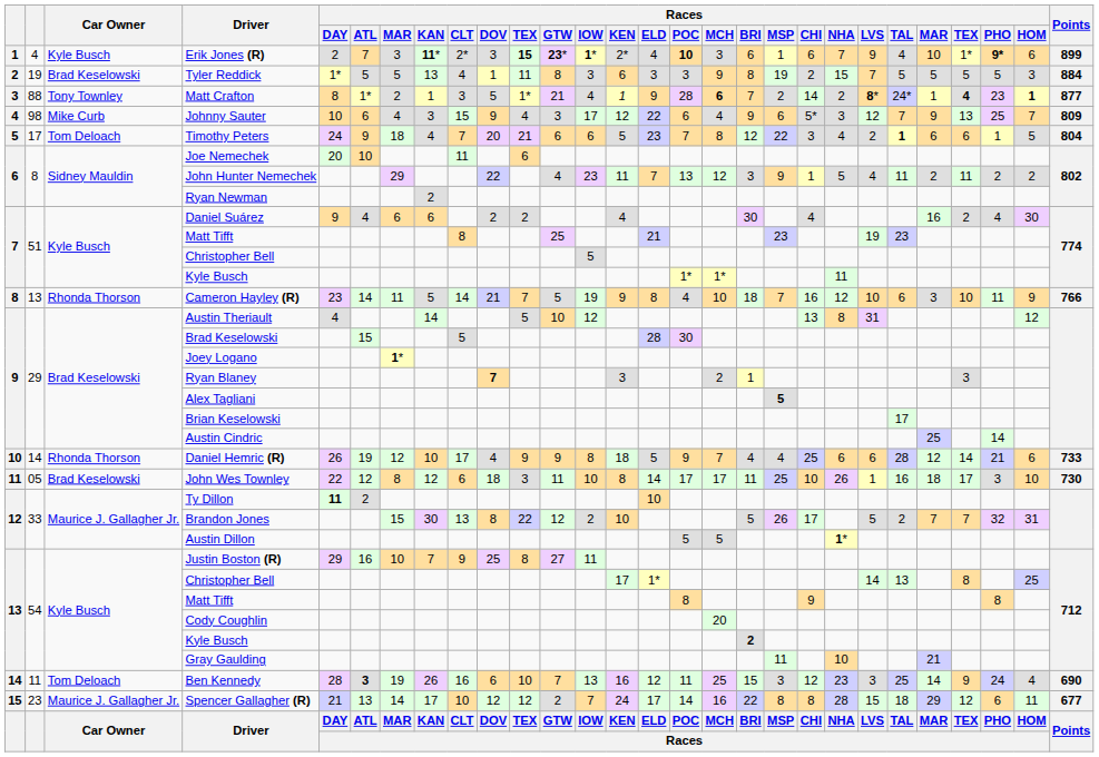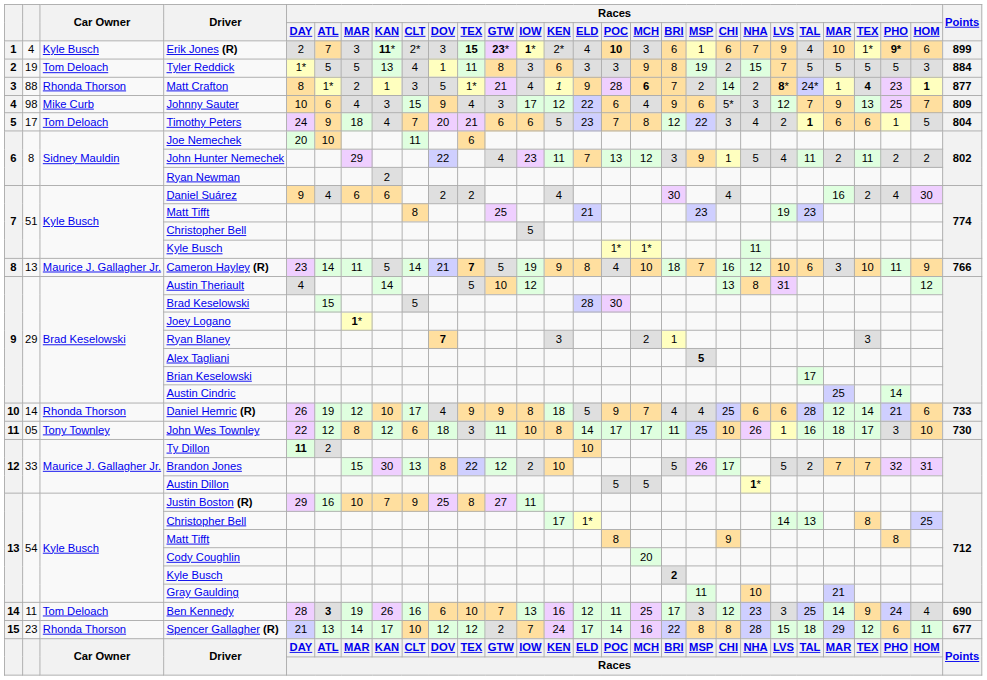Tyler Reddick | Car Owner: Brad Keselowski -> Tom Deloach
Matt Crafton | Car Owner: Tony Townley -> Rhonda Thorson
Cameron Hayley (R) | Car Owner: Rhonda Thorson -> Maurice J. Gallagher Jr.
Cameron Hayley (R) | column 11: normal -> bold
John Wes Townley | Car Owner: Brad Keselowski -> Tony Townley
Ben Kennedy | Races / BRI: 15 -> 17
Spencer Gallagher (R) | Car Owner: Maurice J. Gallagher Jr. -> Rhonda Thorson
